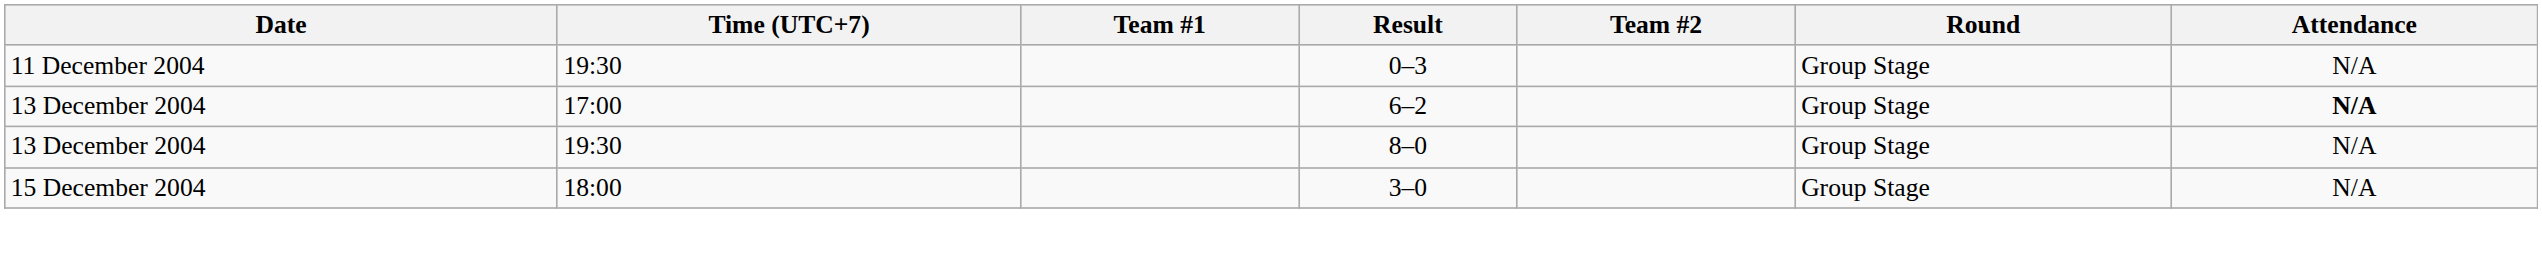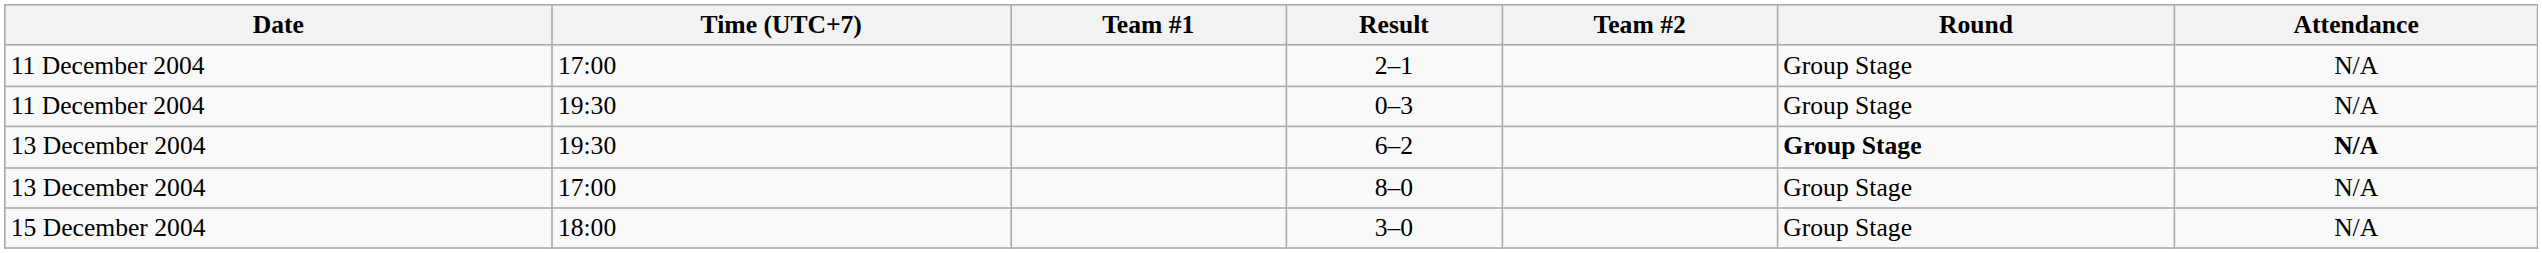+ row: 11 December 2004 | 17:00 | 2–1 | Group Stage | N/A
6–2 | Time (UTC+7): 17:00 -> 19:30
6–2 | Round: normal -> bold
8–0 | Time (UTC+7): 19:30 -> 17:00
